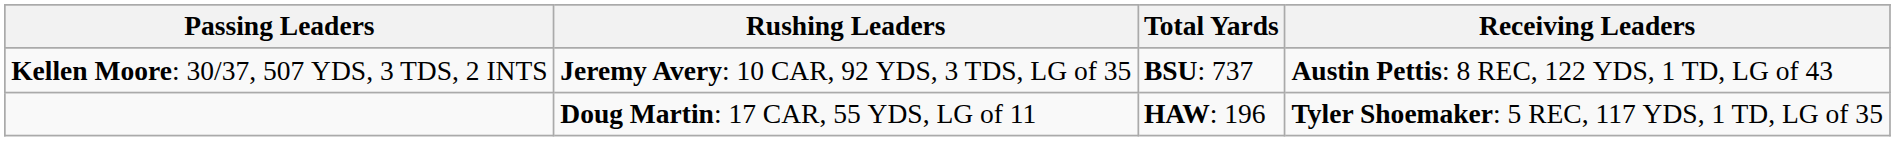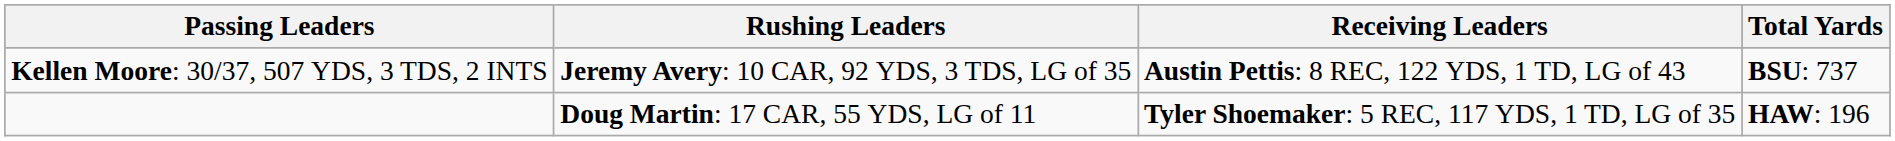columns swapped: Receiving Leaders <-> Total Yards
